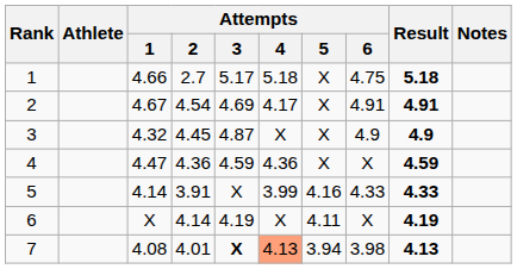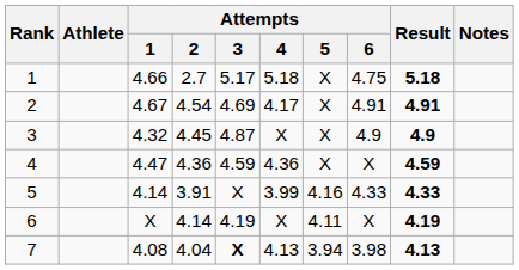7 | Attempts / 2: 4.01 -> 4.04
7 | Attempts / 4: lightsalmon background -> no background
